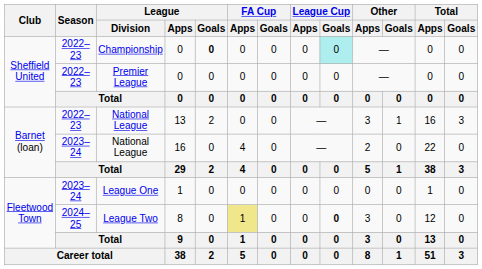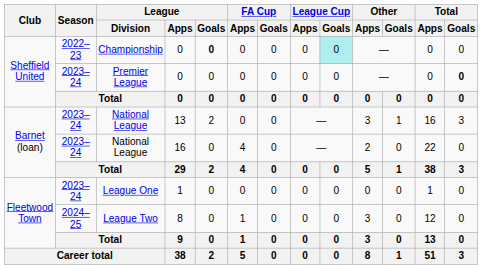Premier League | Season: 2022–23 -> 2023–24
Premier League | Total / Goals: normal -> bold
National League / 13 | Season: 2022–23 -> 2023–24
League Two | FA Cup / Apps: khaki background -> no background
League Two | League Cup / Goals: bold -> normal
